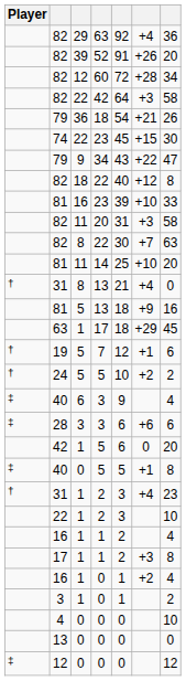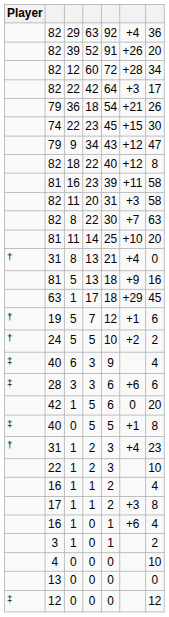82 / 42 | column 7: 58 -> 17
79 / 34 | column 6: +22 -> +12
81 / 23 | column 6: +10 -> +11
81 / 23 | column 7: 33 -> 58
16 / 0 | column 6: +2 -> +6
